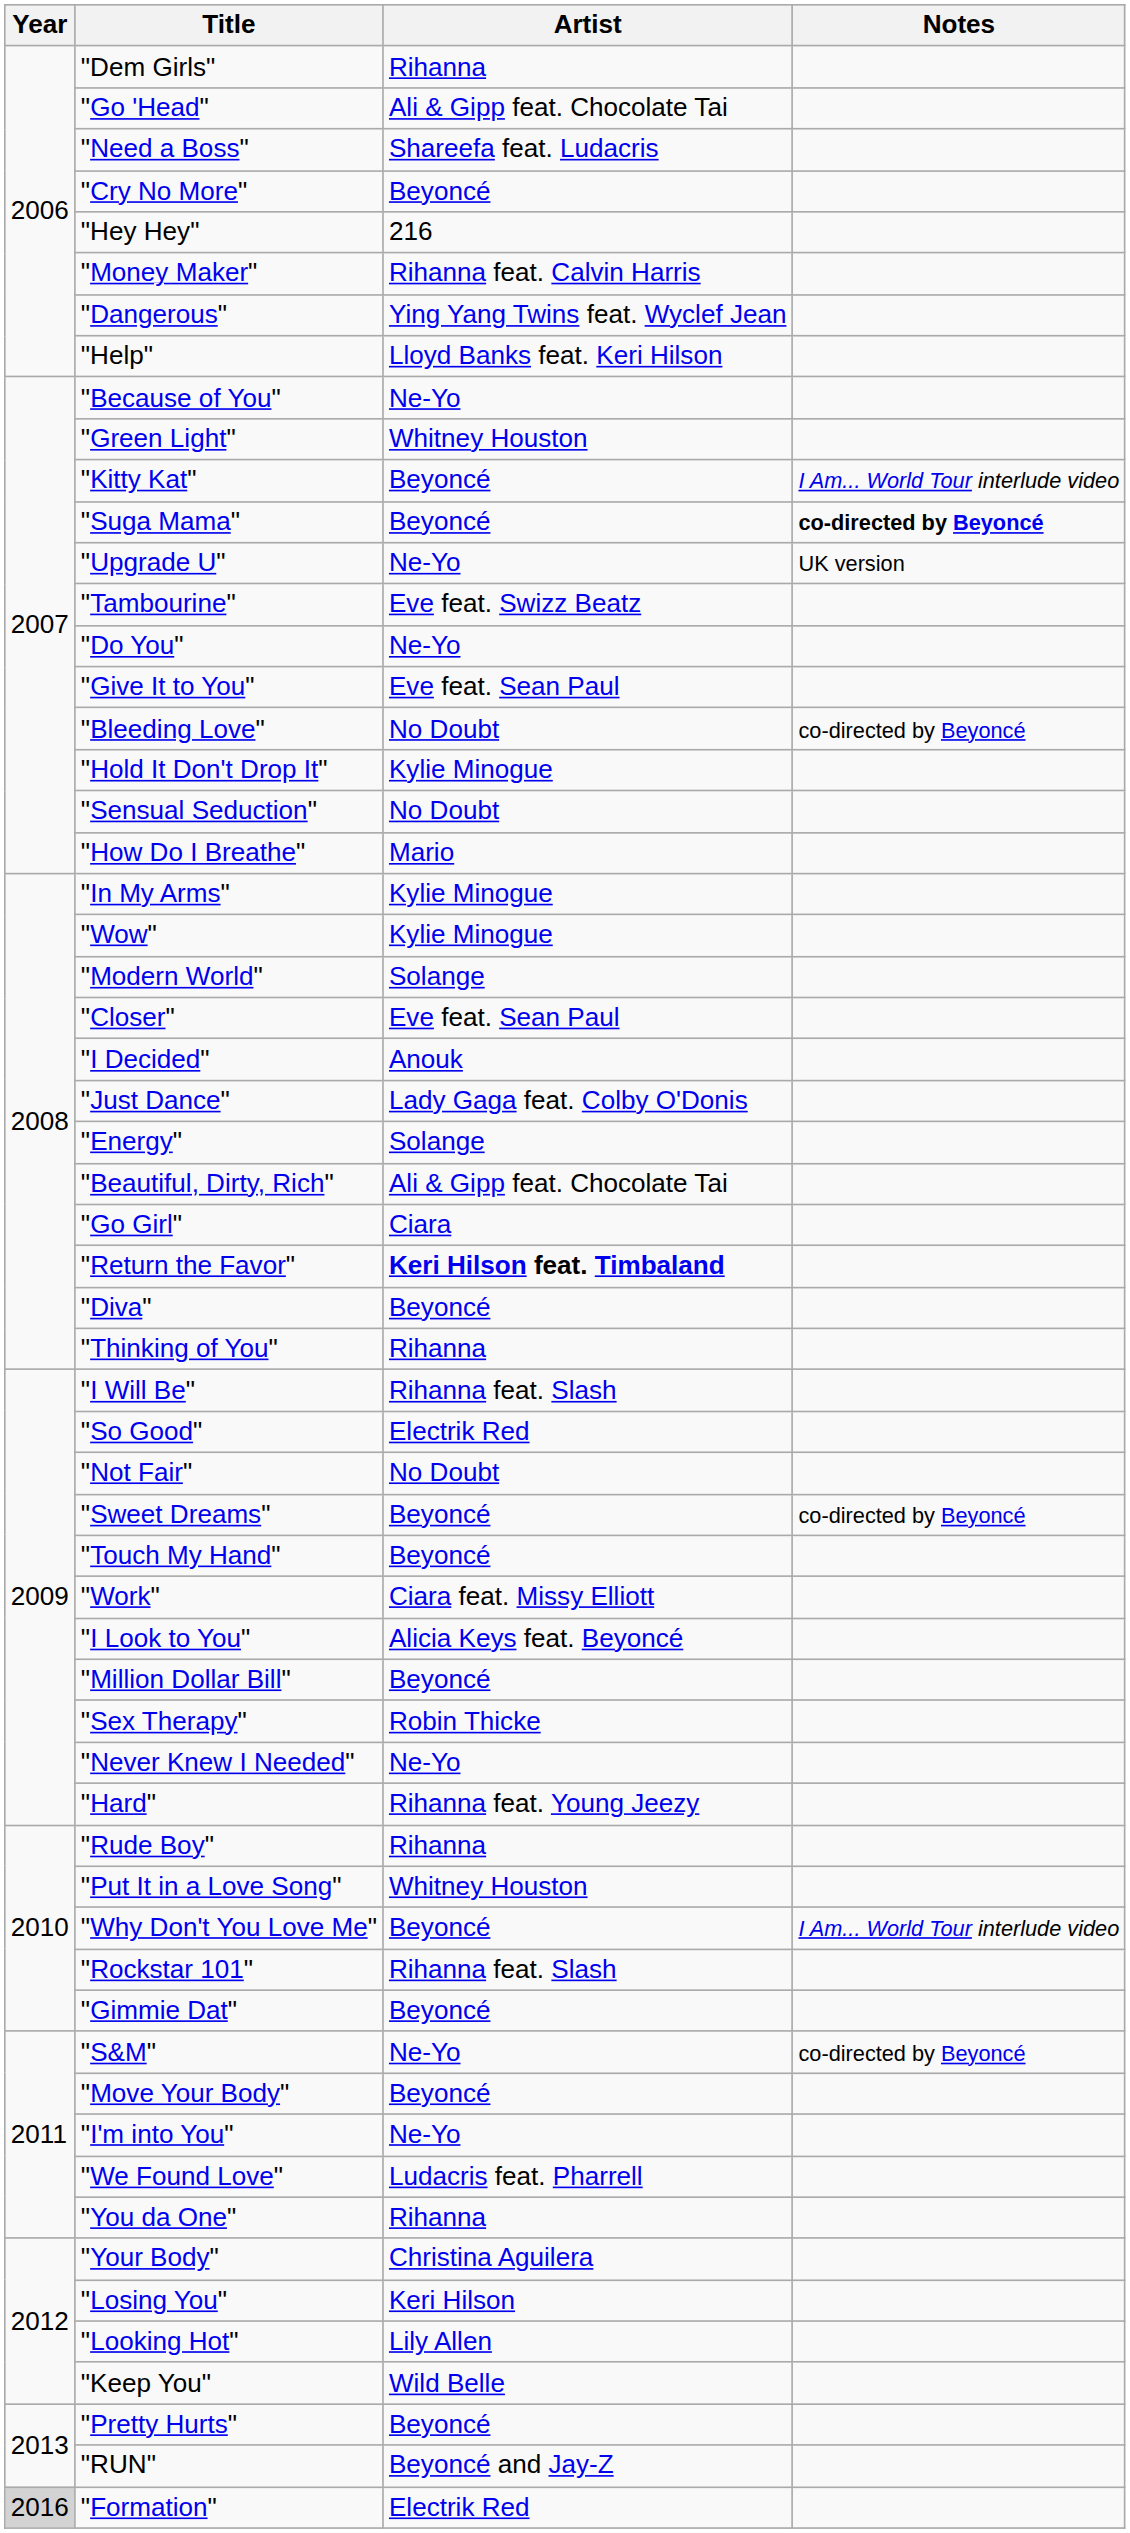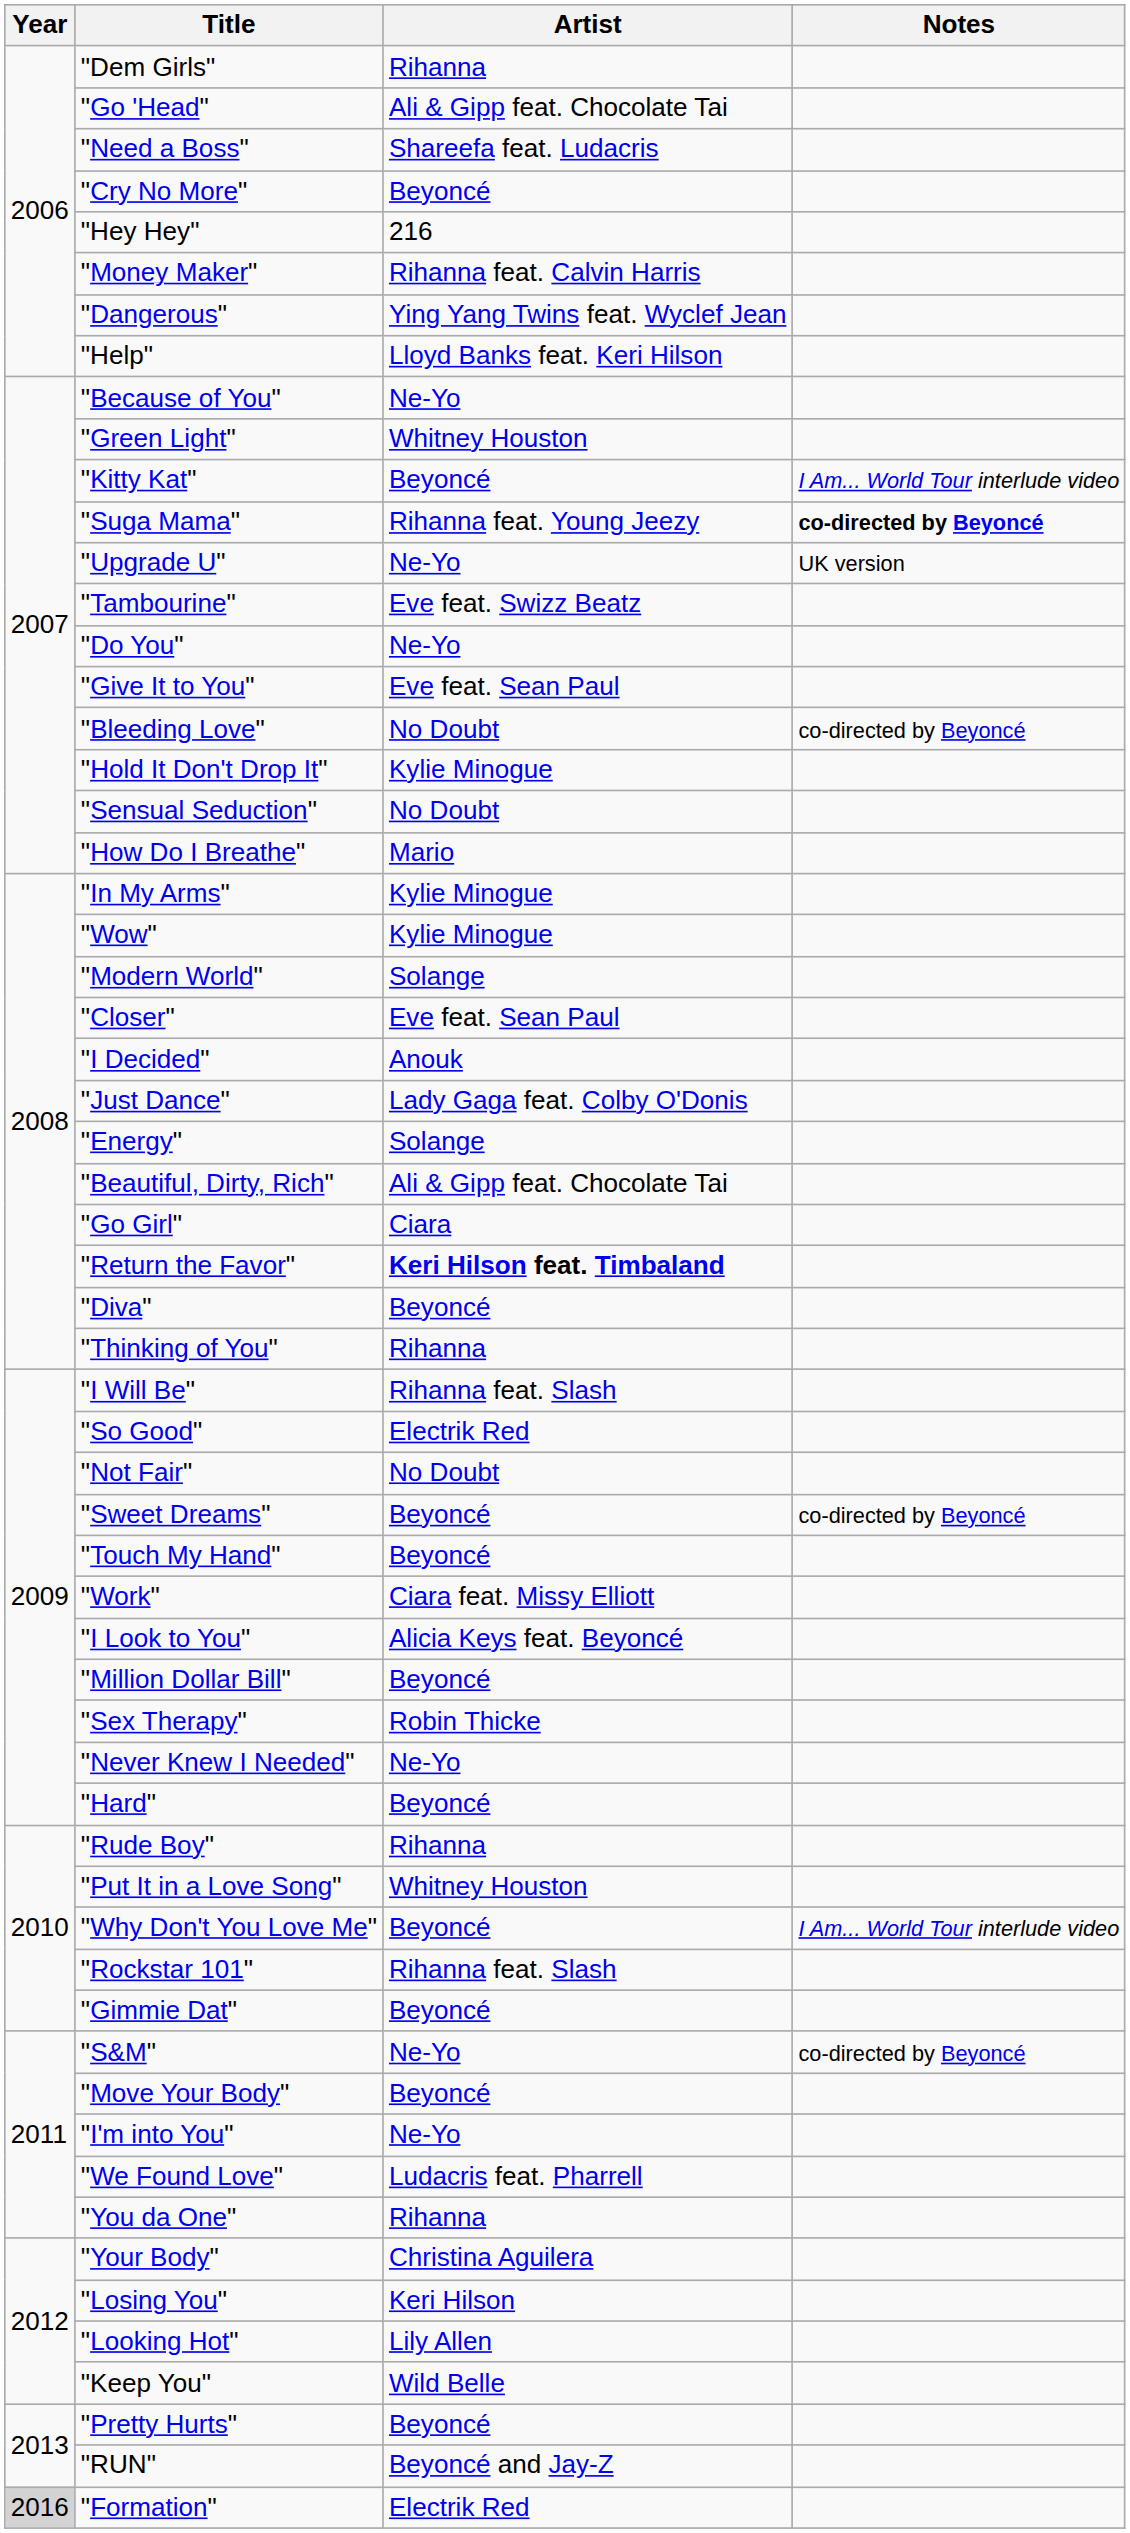"Suga Mama" | Artist: Beyoncé -> Rihanna feat. Young Jeezy
"Hard" | Artist: Rihanna feat. Young Jeezy -> Beyoncé
